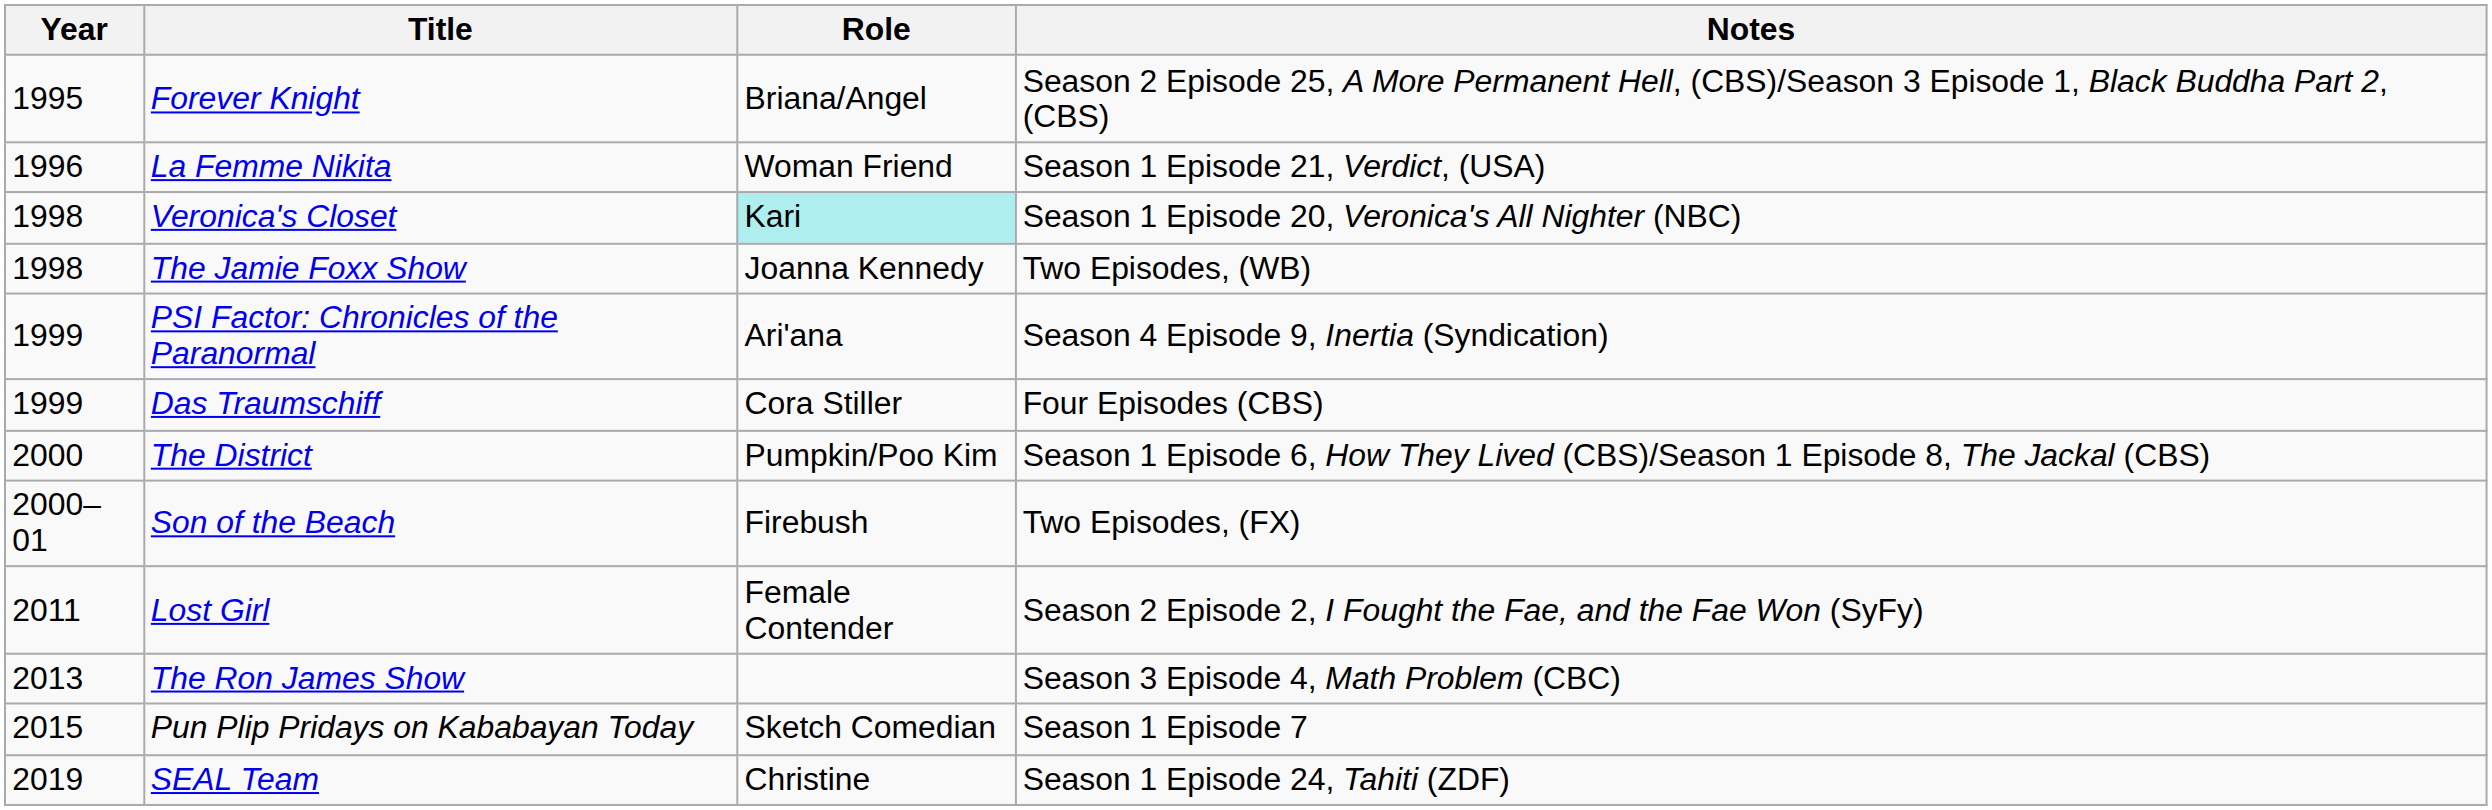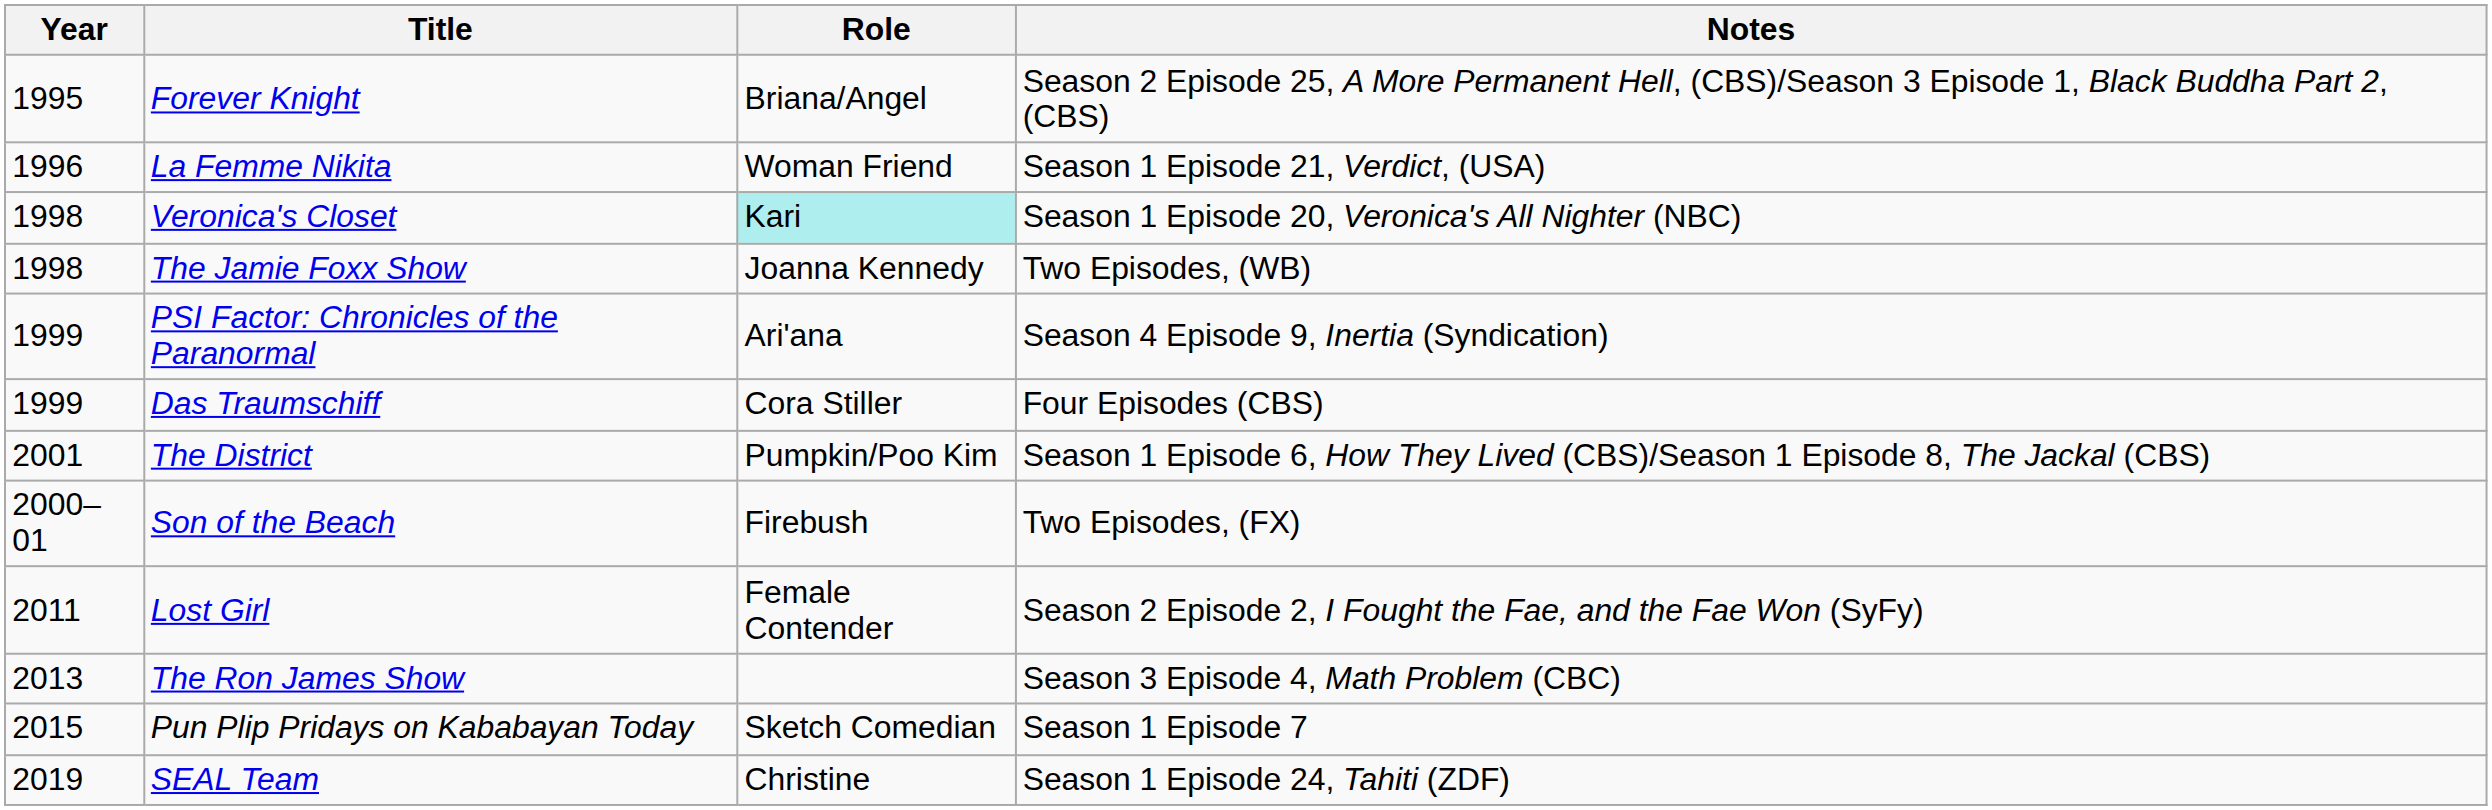The District | Year: 2000 -> 2001
